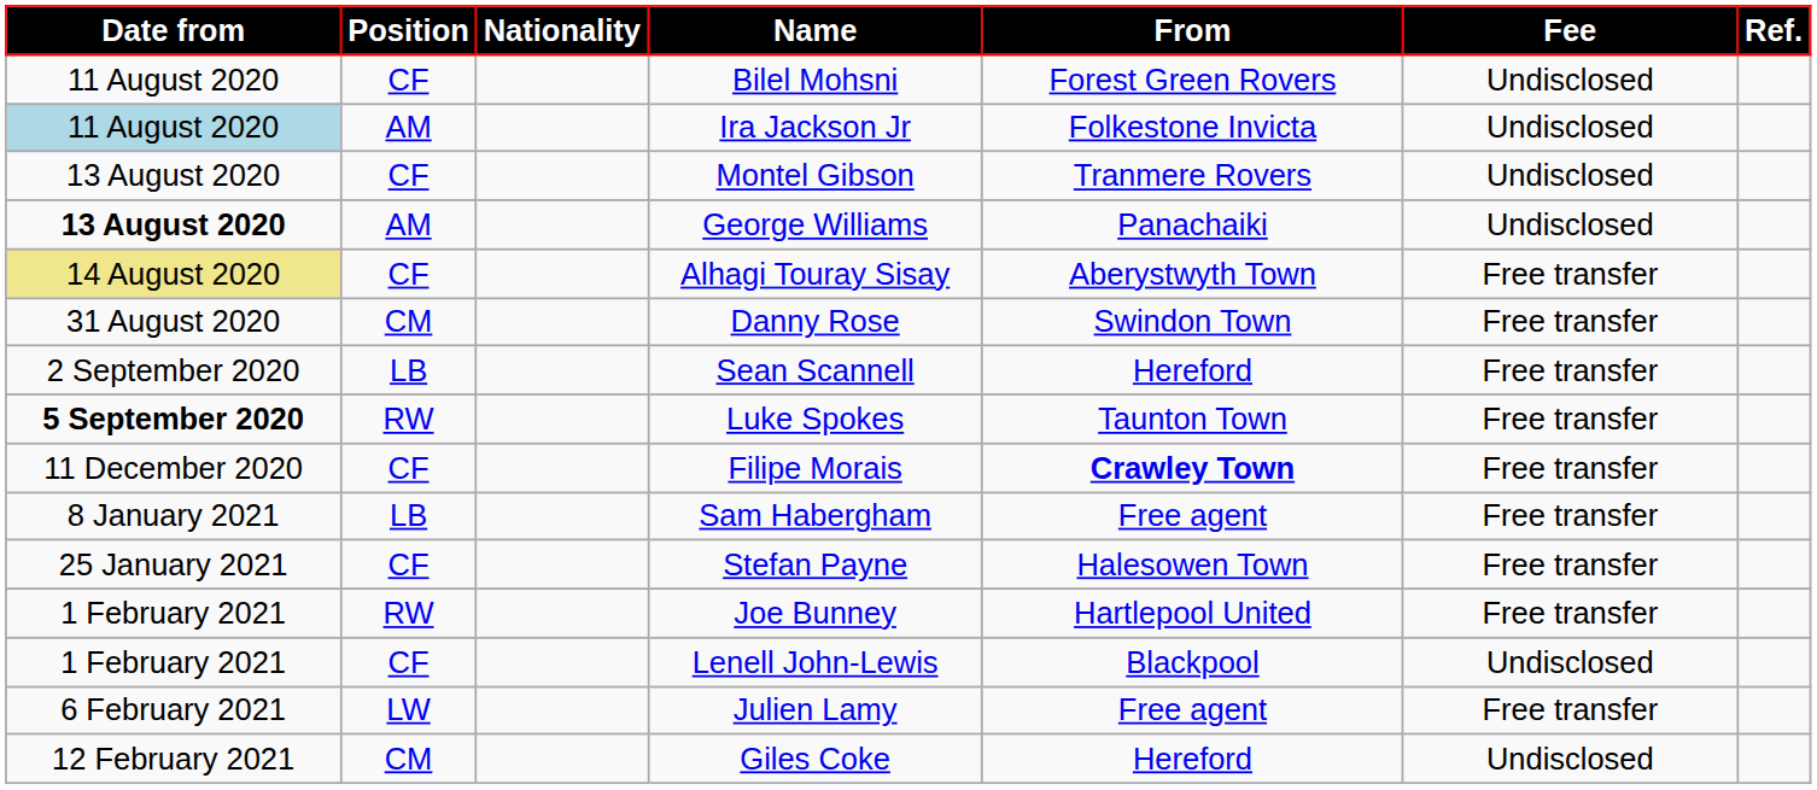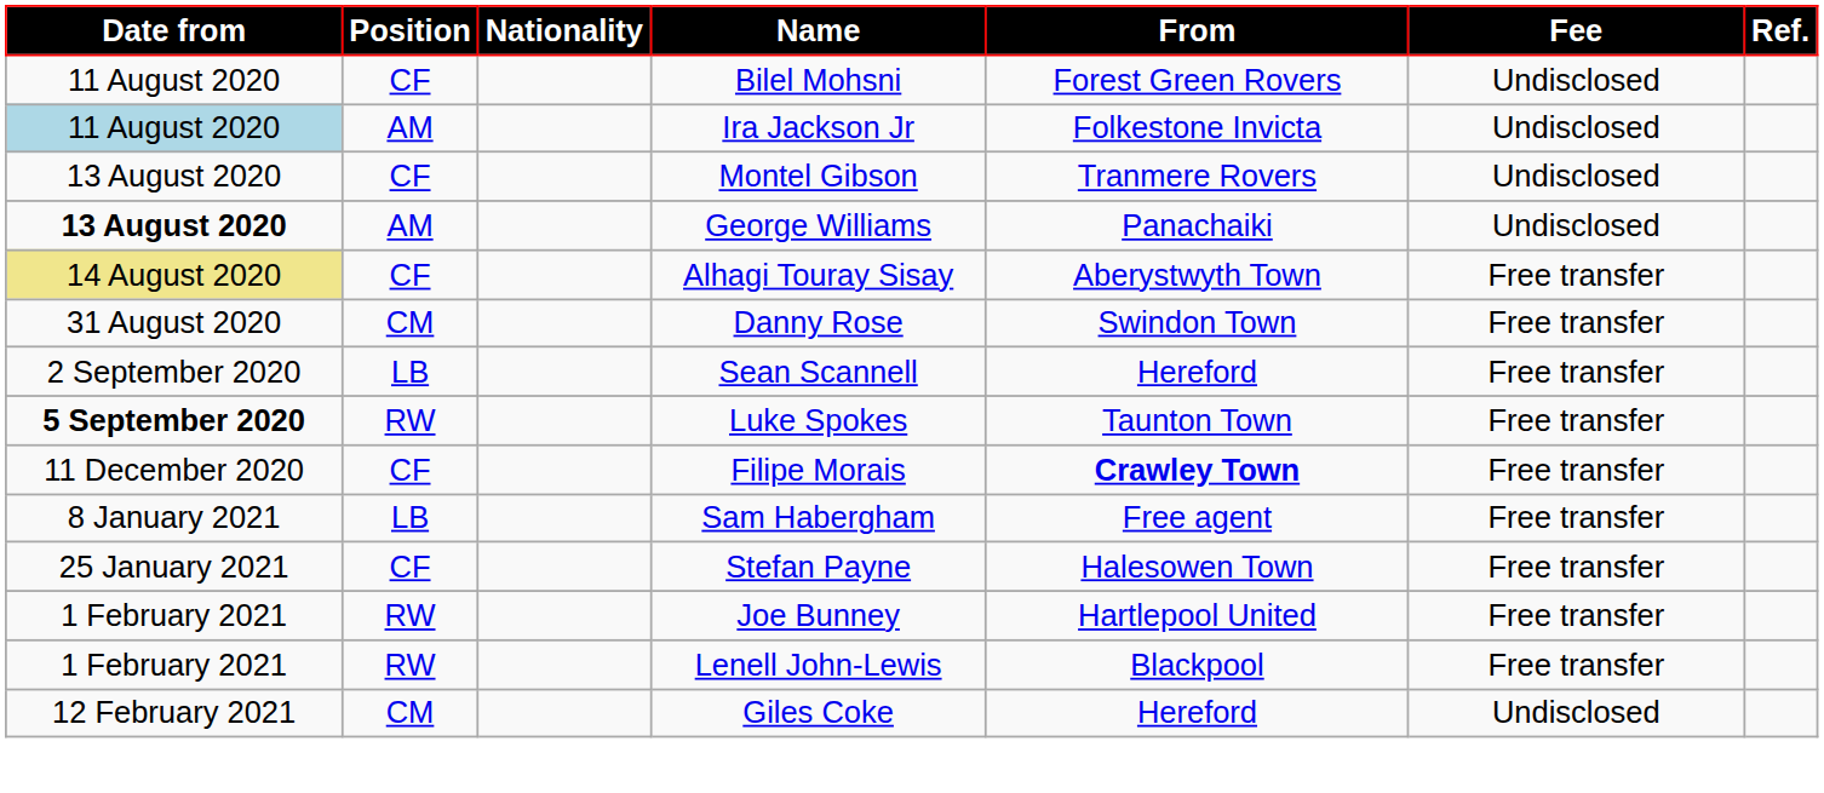Lenell John-Lewis | Position: CF -> RW
Lenell John-Lewis | Fee: Undisclosed -> Free transfer
- row: 6 February 2021 | LW | Julien Lamy | Free agent | Free transfer
